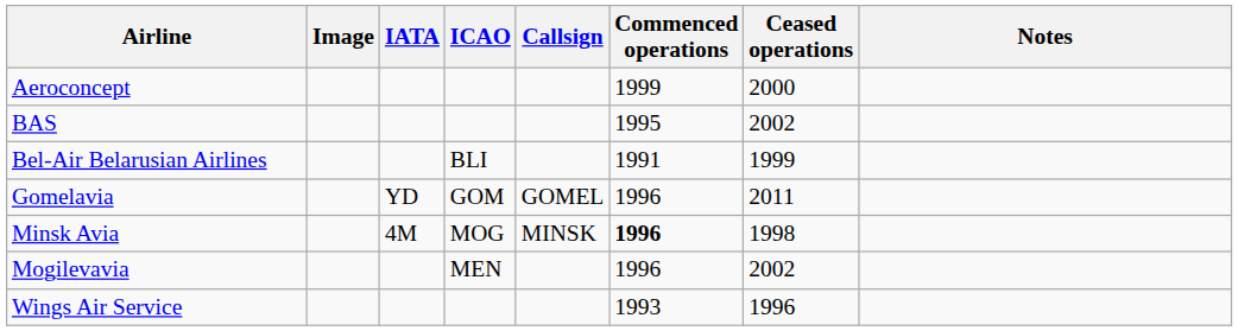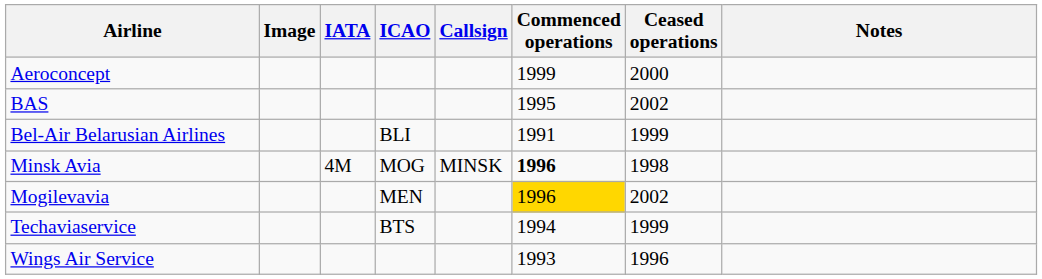- row: Gomelavia | YD | GOM | GOMEL | 1996 | 2011
Mogilevavia | Commenced operations: no background -> gold background
+ row: Techaviaservice | BTS | 1994 | 1999
